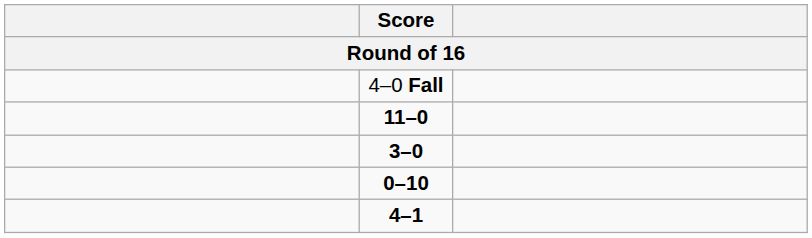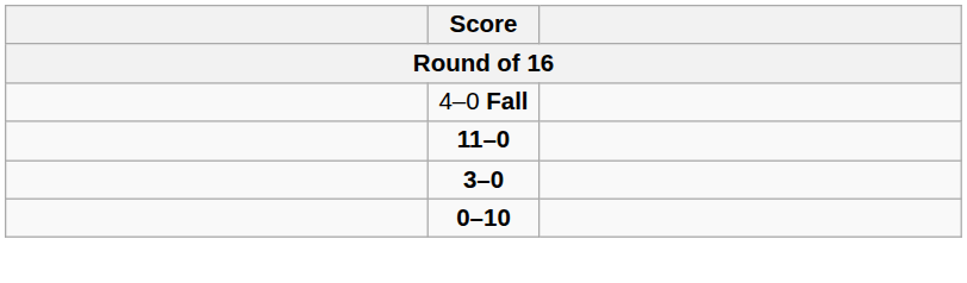- row: 4–1
